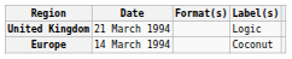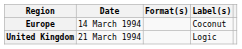rows swapped: Europe <-> United Kingdom
